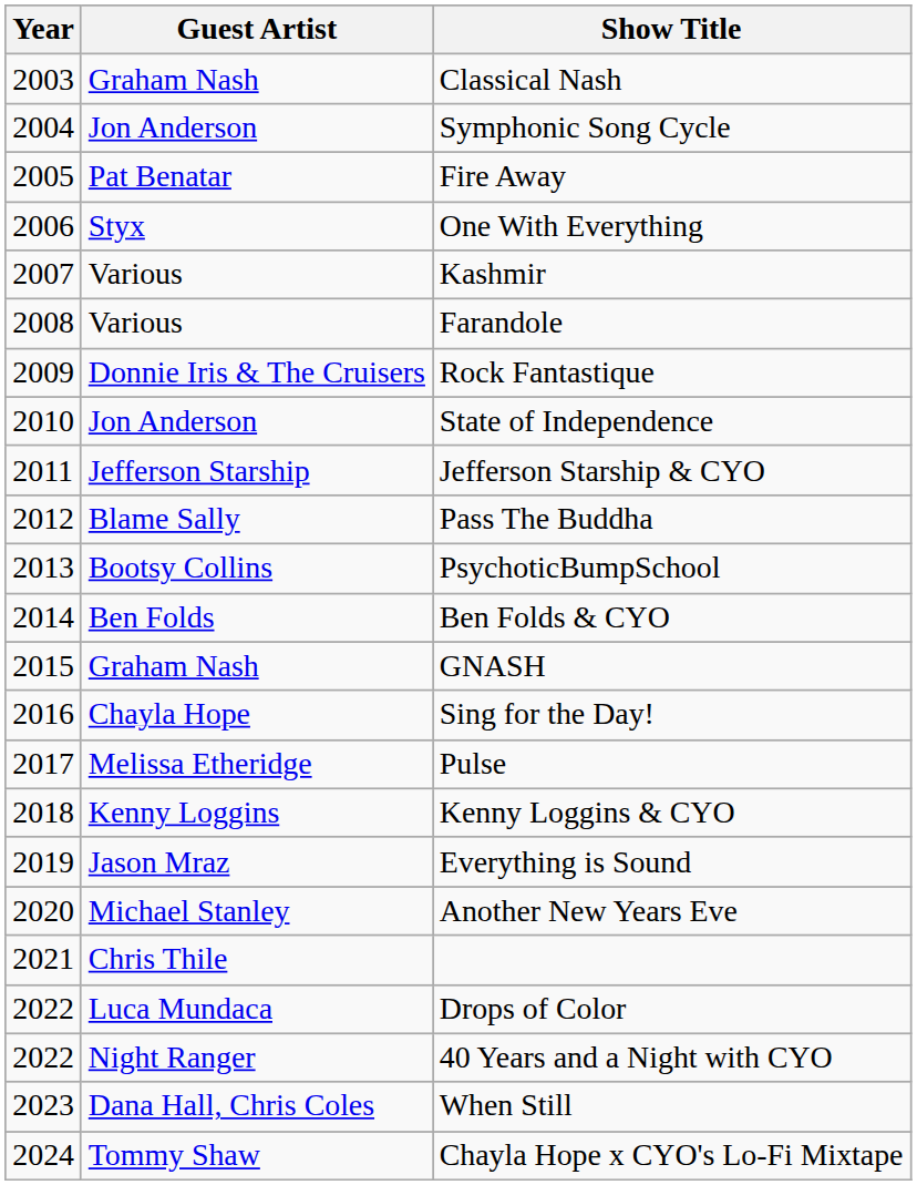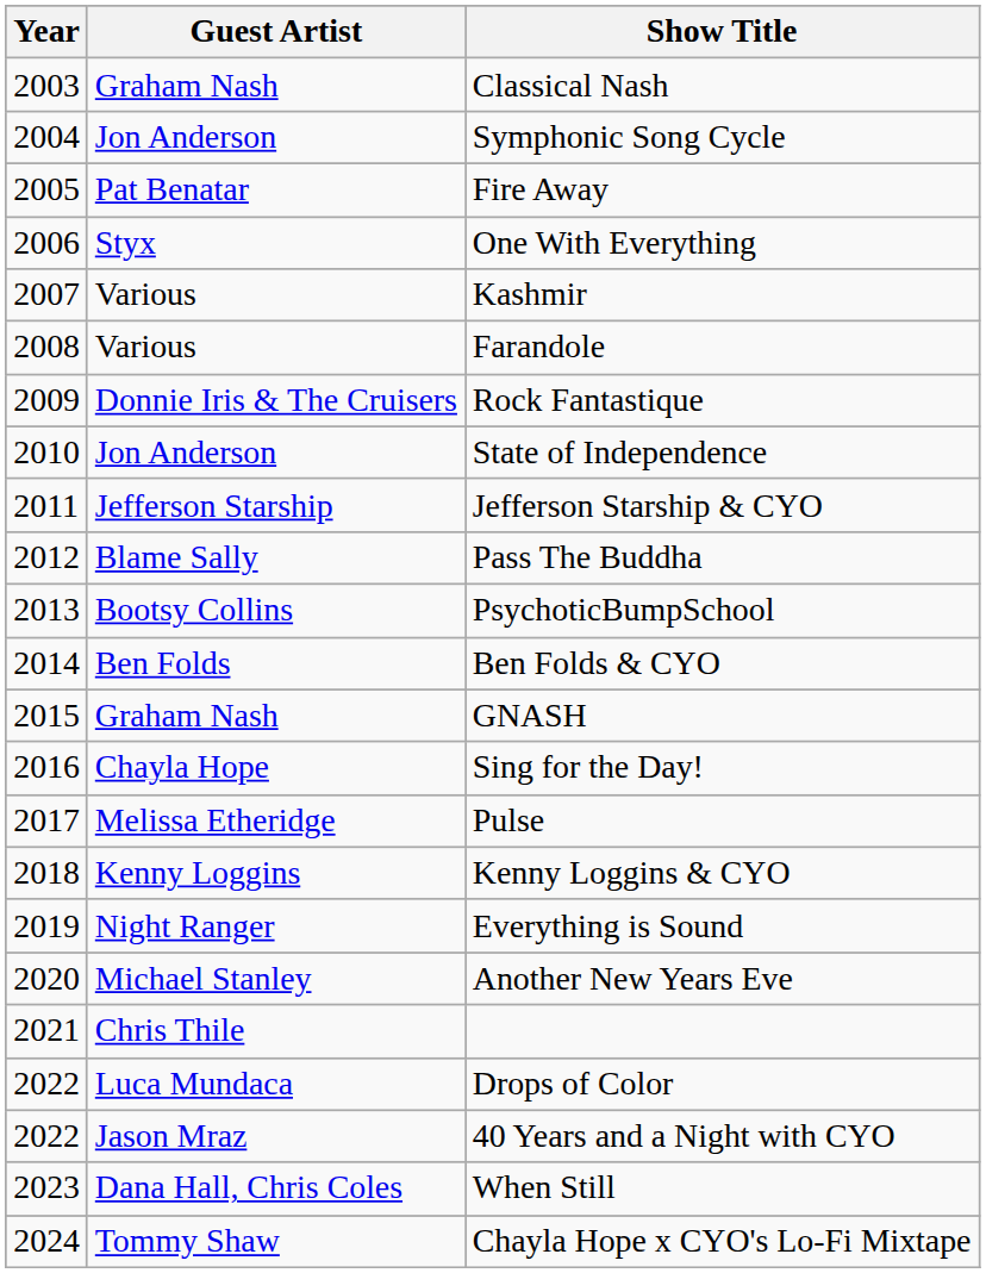Everything is Sound | Guest Artist: Jason Mraz -> Night Ranger
40 Years and a Night with CYO | Guest Artist: Night Ranger -> Jason Mraz
